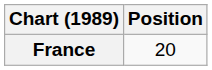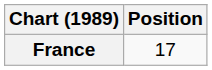France | Position: 20 -> 17
